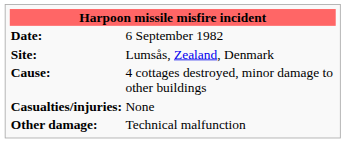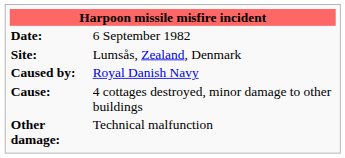+ row: Caused by: | Royal Danish Navy
- row: Casualties/injuries: | None
